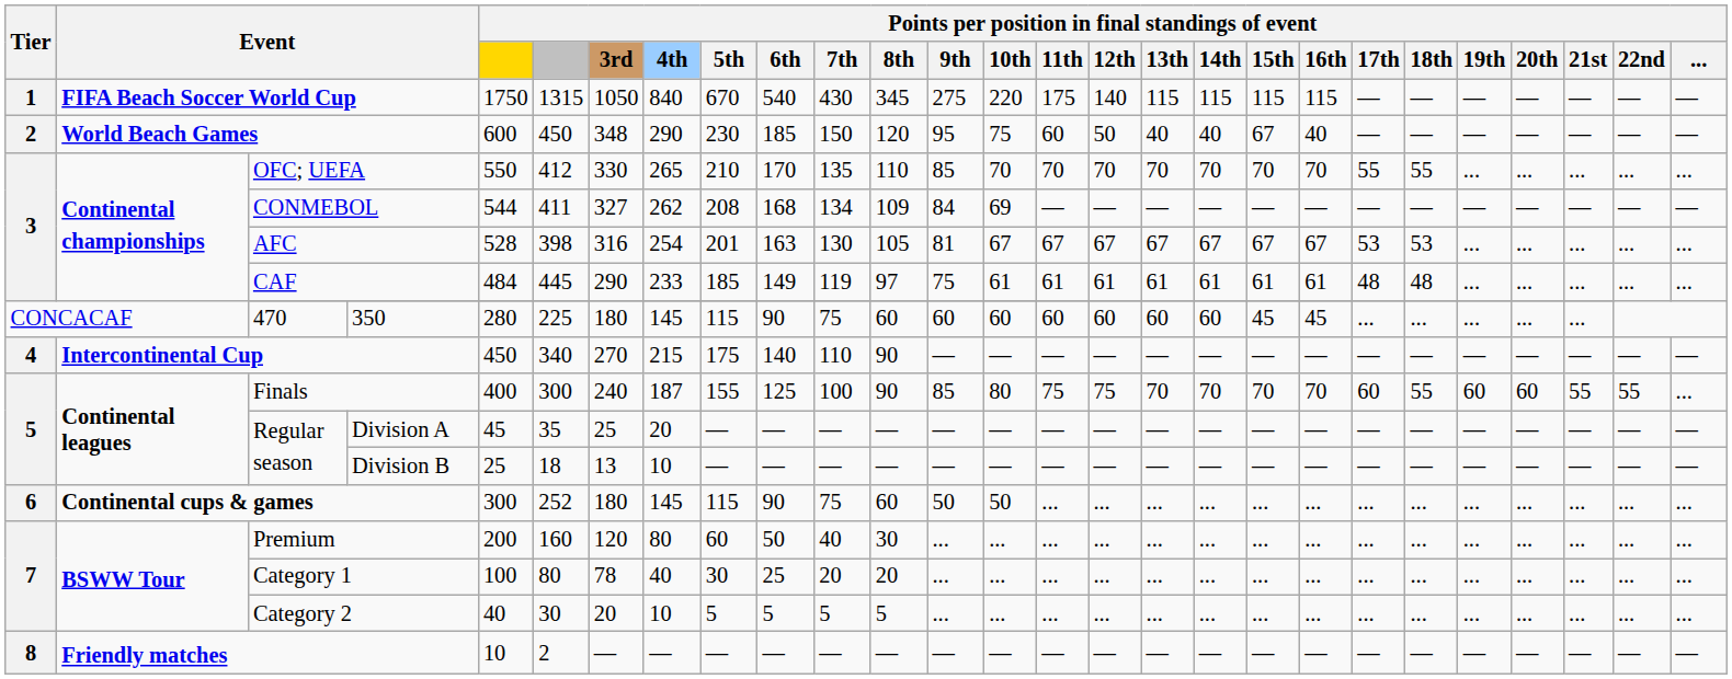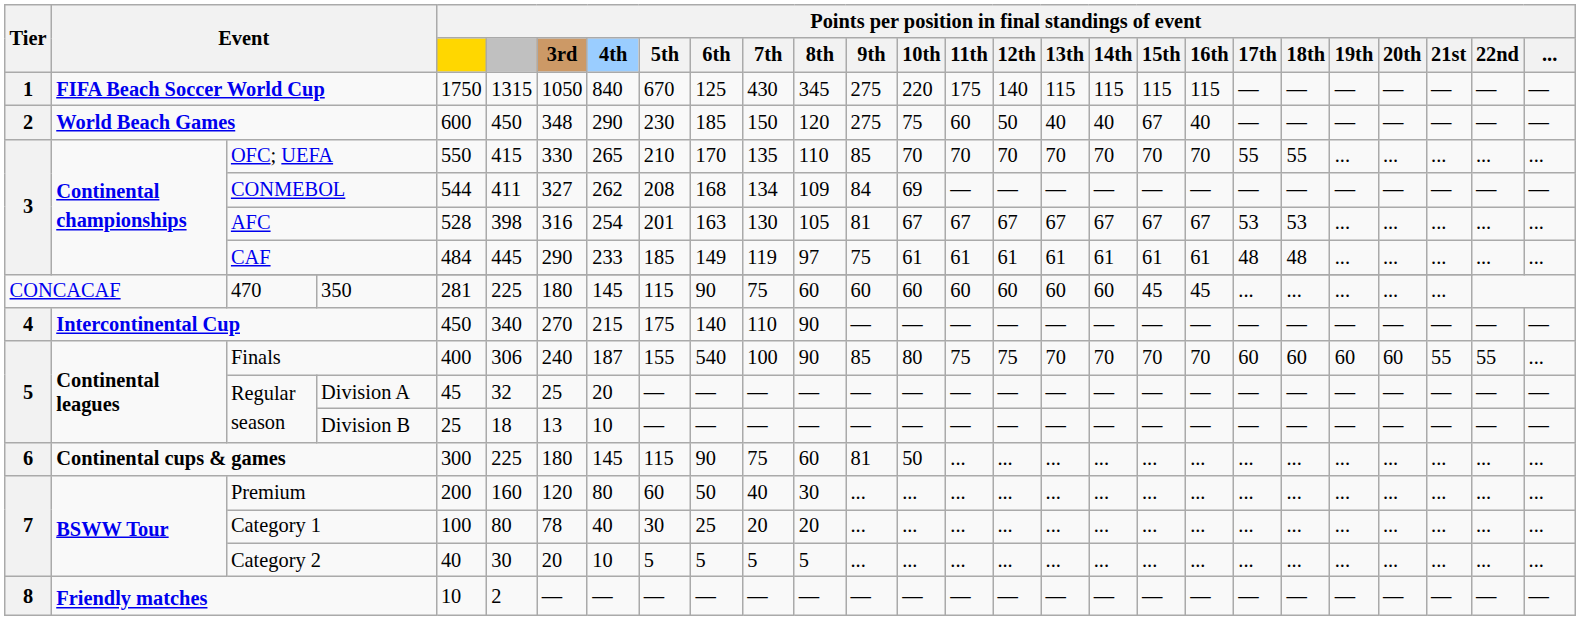FIFA Beach Soccer World Cup | column 10: 540 -> 125
World Beach Games | column 13: 95 -> 275
OFC; UEFA | column 6: 412 -> 415
350 | column 5: 280 -> 281
Finals | column 6: 300 -> 306
Finals | column 10: 125 -> 540
Finals | column 22: 55 -> 60
Division A | column 6: 35 -> 32
Continental cups & games | column 6: 252 -> 225
Continental cups & games | column 13: 50 -> 81
